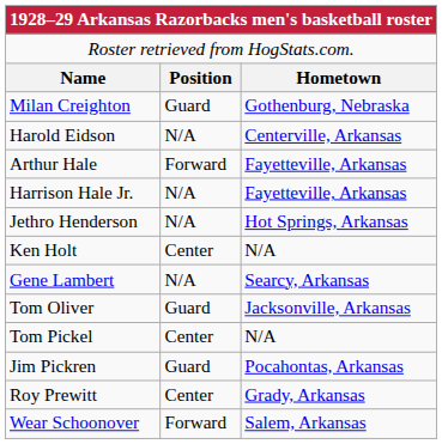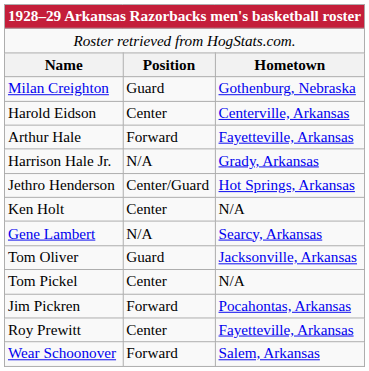Harold Eidson | column 2: N/A -> Center
Harrison Hale Jr. | column 3: Fayetteville, Arkansas -> Grady, Arkansas
Jethro Henderson | column 2: N/A -> Center/Guard
Jim Pickren | column 2: Guard -> Forward
Roy Prewitt | column 3: Grady, Arkansas -> Fayetteville, Arkansas
